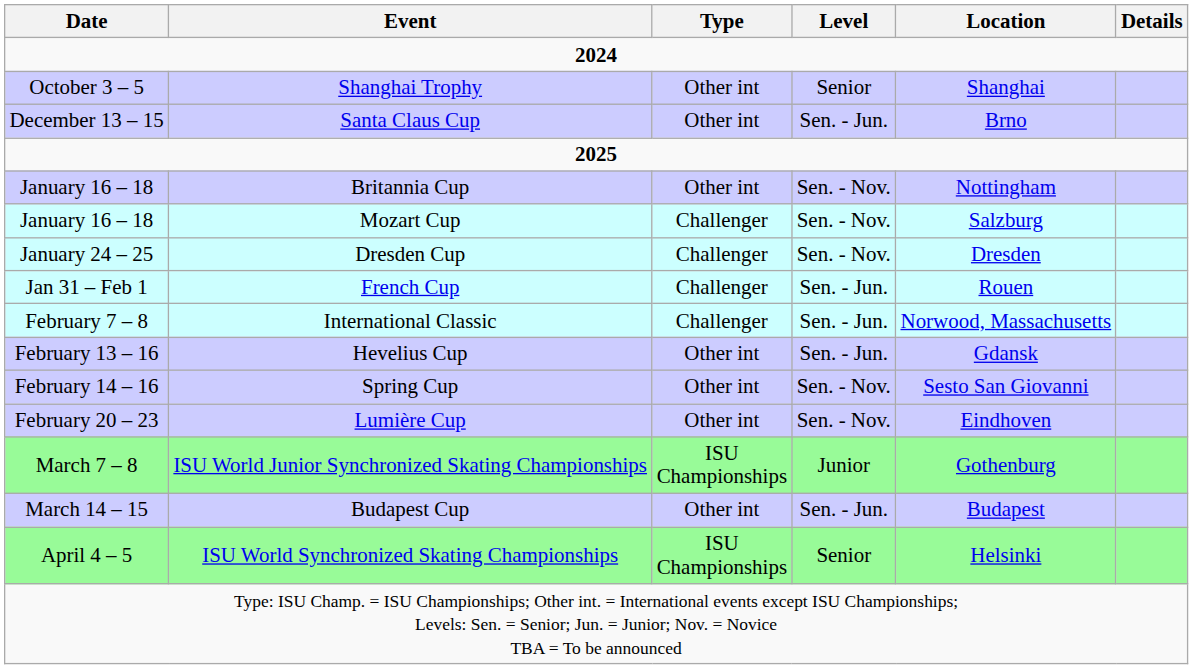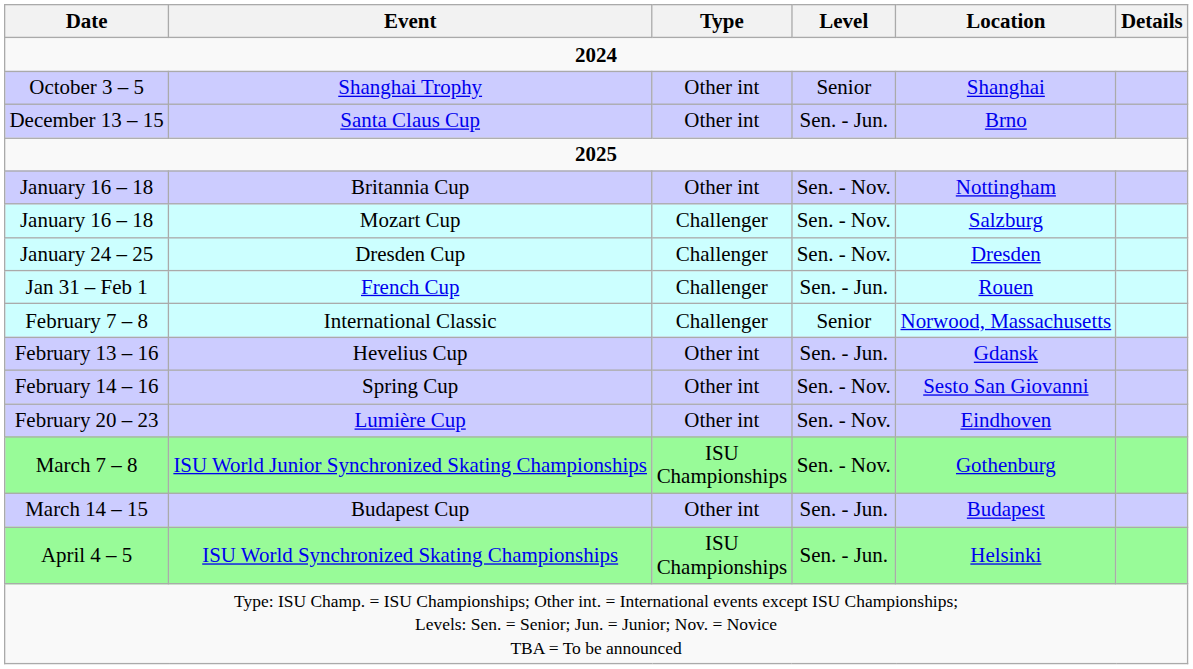International Classic | Level: Sen. - Jun. -> Senior
ISU World Junior Synchronized Skating Championships | Level: Junior -> Sen. - Nov.
ISU World Synchronized Skating Championships | Level: Senior -> Sen. - Jun.
